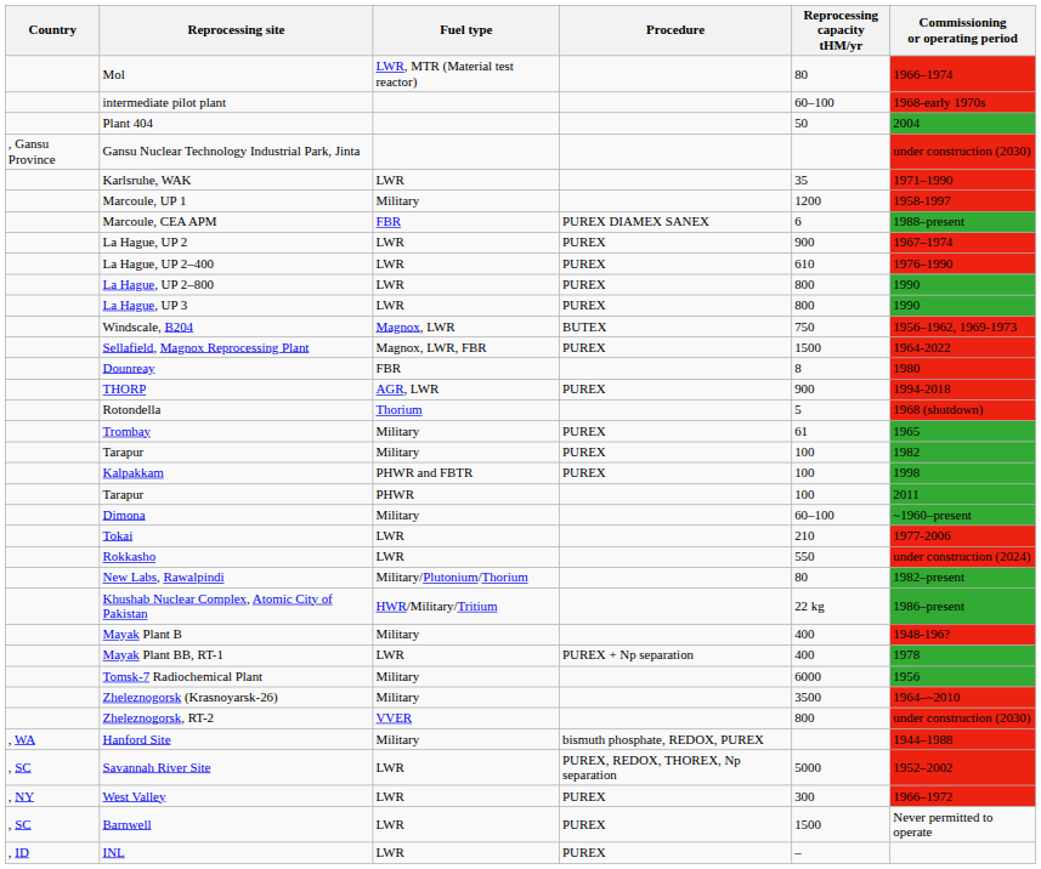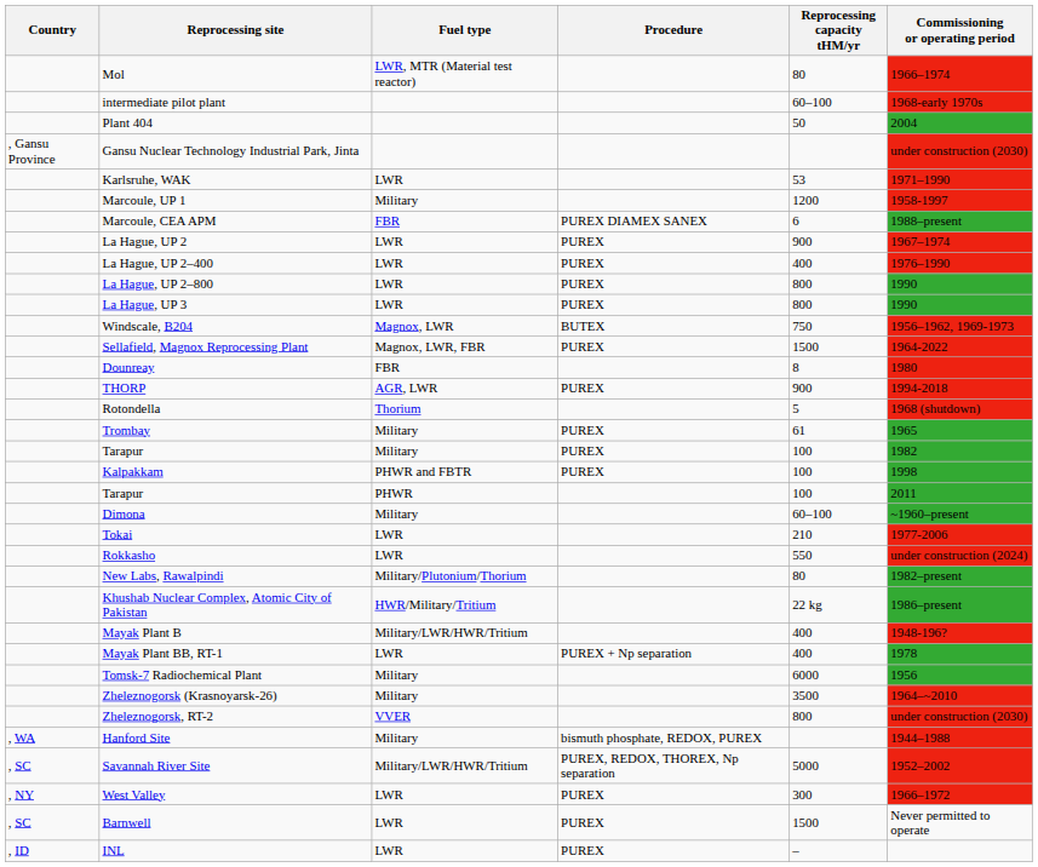Karlsruhe, WAK | Reprocessing capacity tHM/yr: 35 -> 53
La Hague, UP 2–400 | Reprocessing capacity tHM/yr: 610 -> 400
Mayak Plant B | Fuel type: Military -> Military/LWR/HWR/Tritium
Savannah River Site | Fuel type: LWR -> Military/LWR/HWR/Tritium
